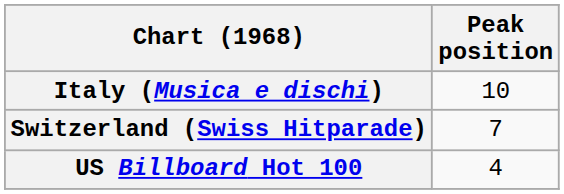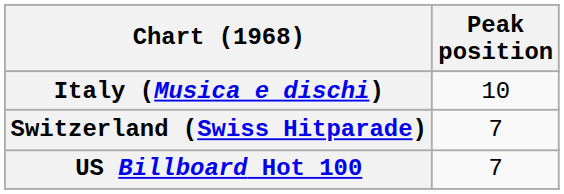US Billboard Hot 100 | Peak position: 4 -> 7
